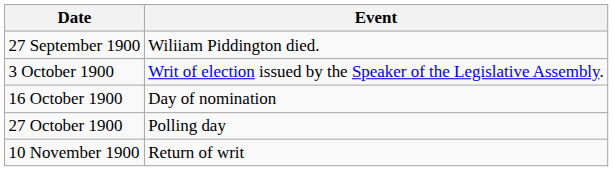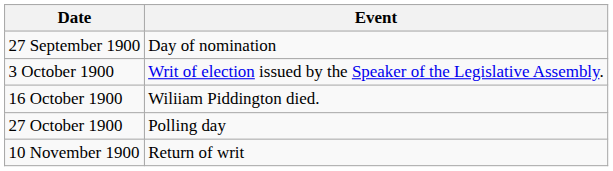27 September 1900 | Event: Wiliiam Piddington died. -> Day of nomination
16 October 1900 | Event: Day of nomination -> Wiliiam Piddington died.
